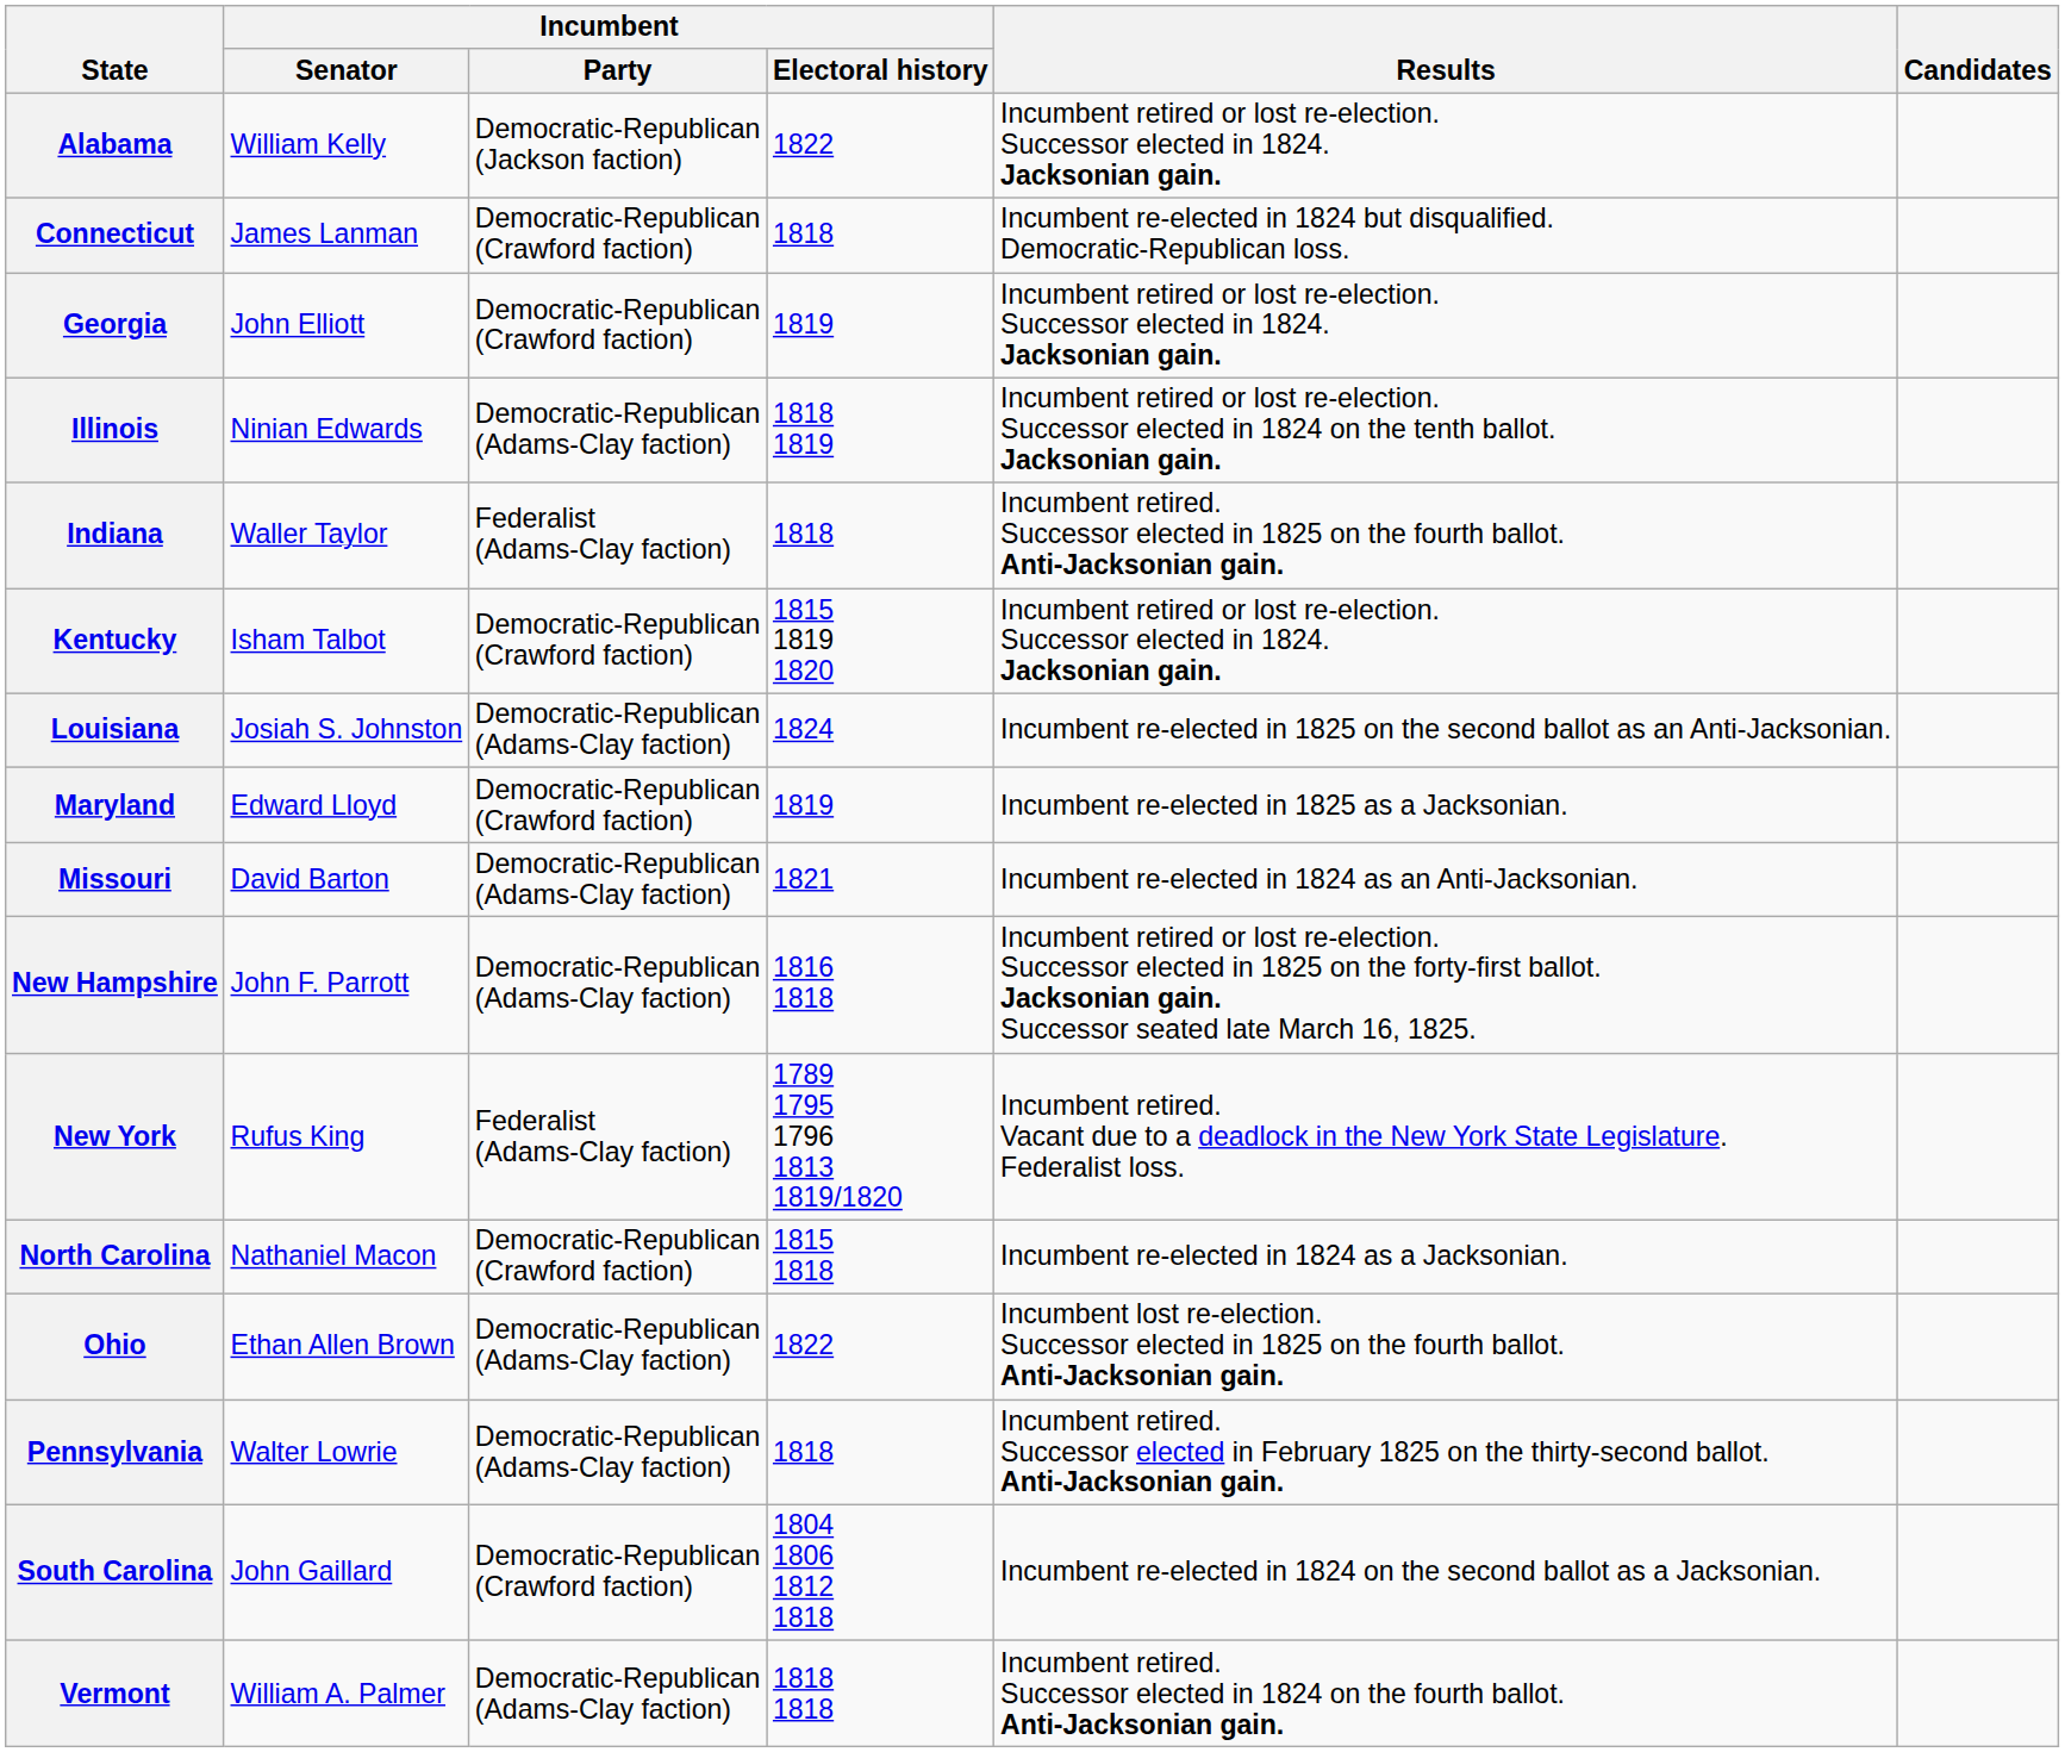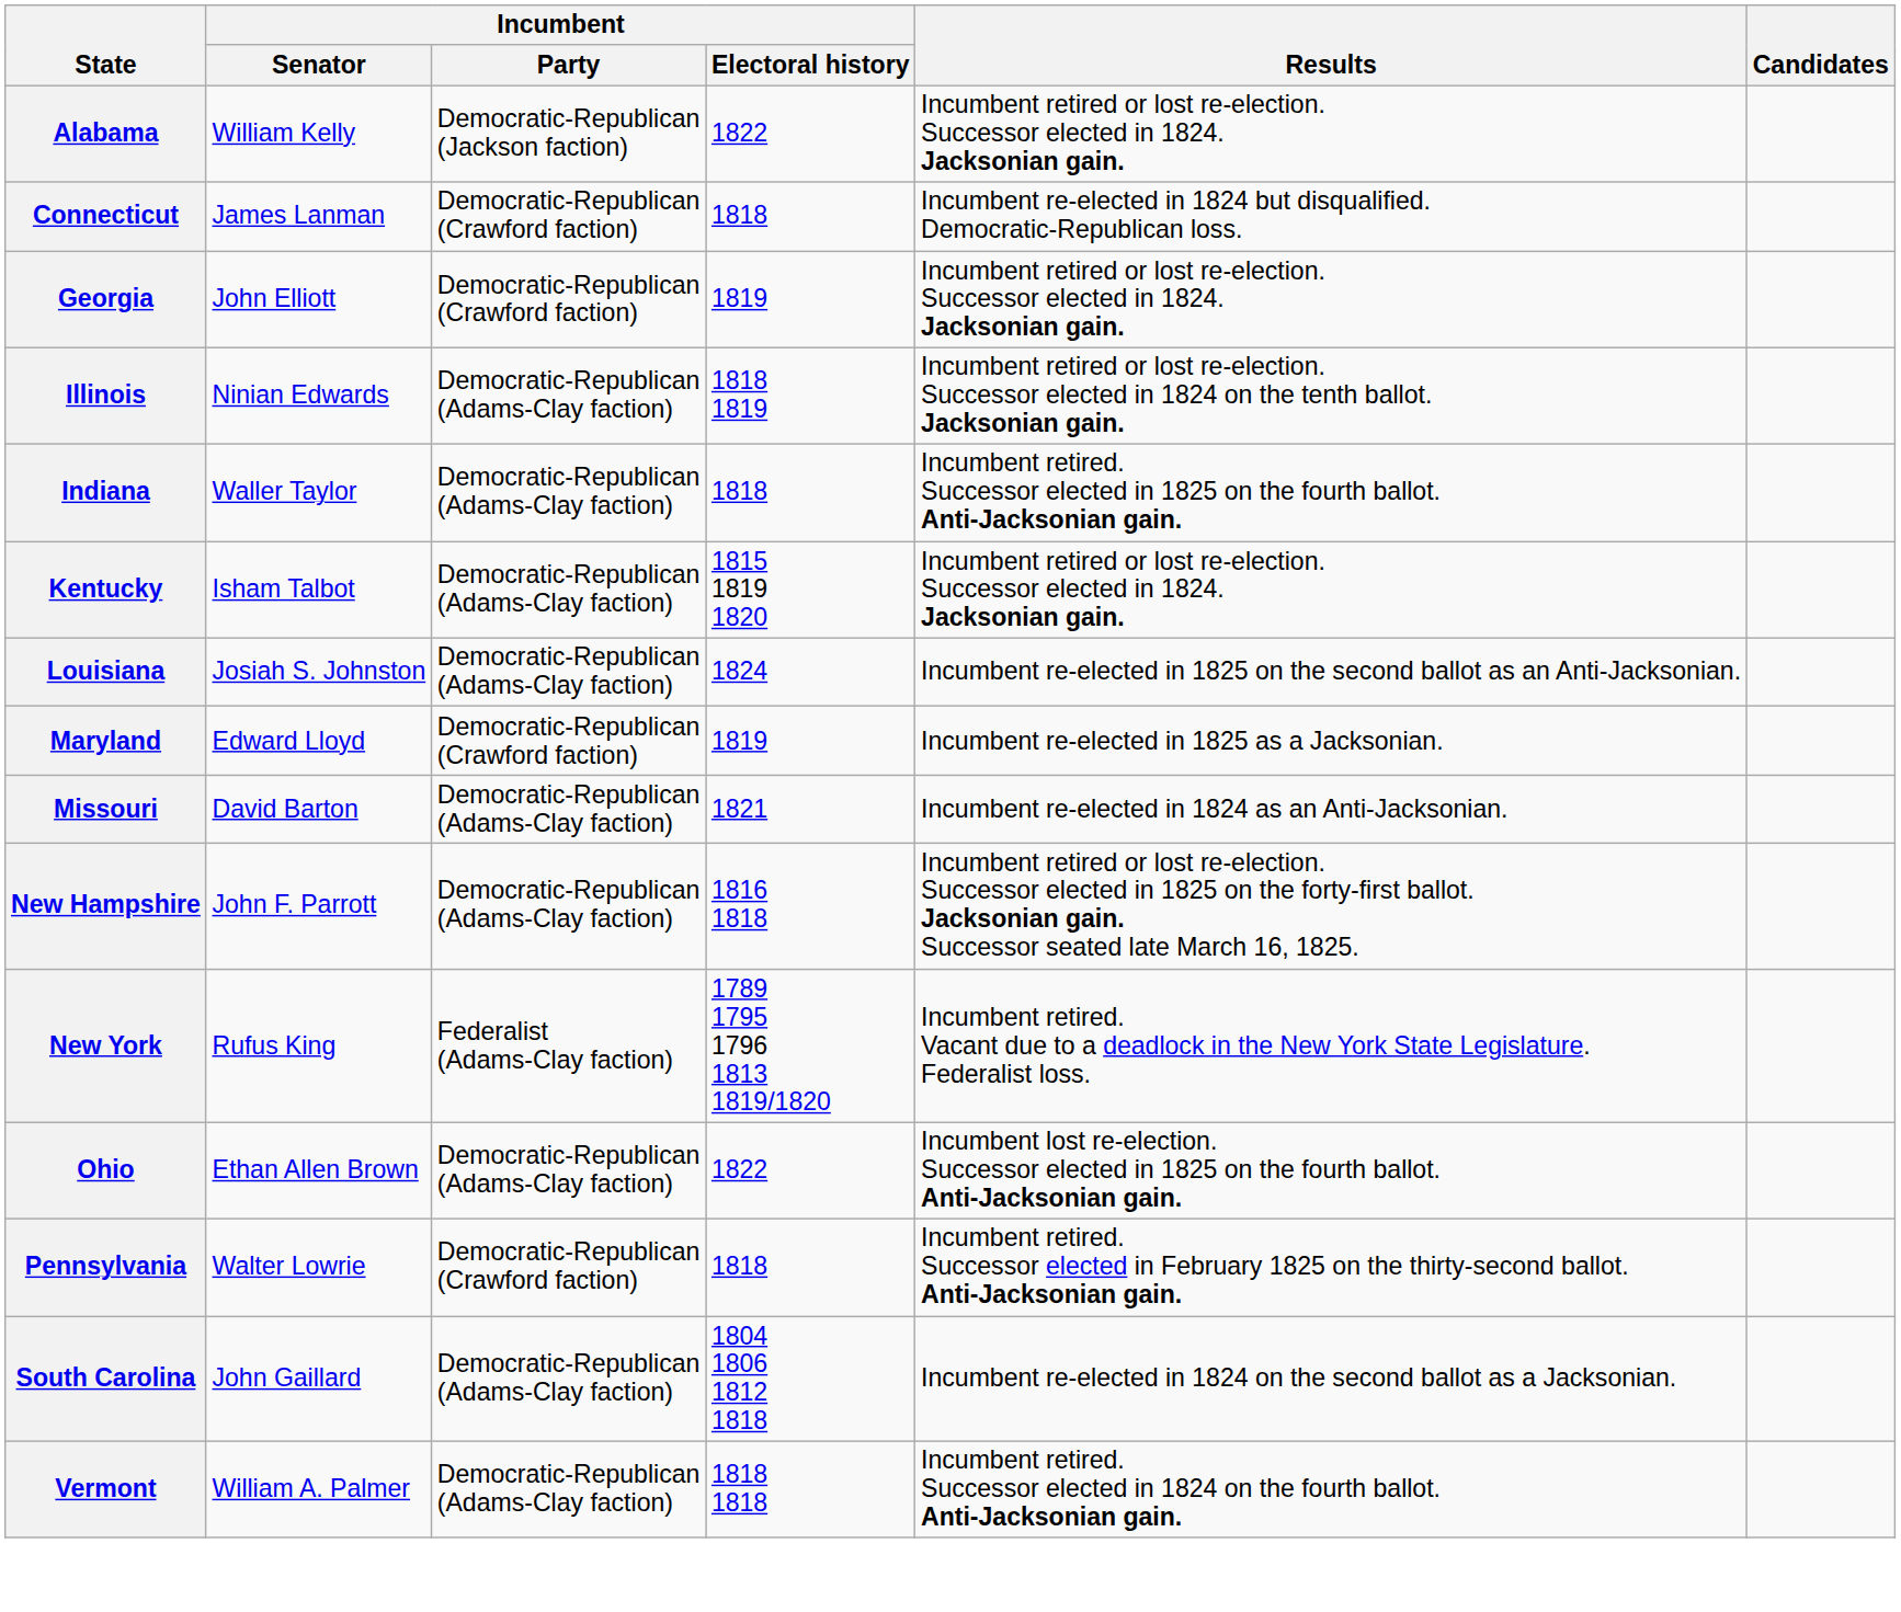Indiana | Incumbent / Party: Federalist (Adams-Clay faction) -> Democratic-Republican (Adams-Clay faction)
Kentucky | Incumbent / Party: Democratic-Republican (Crawford faction) -> Democratic-Republican (Adams-Clay faction)
- row: North Carolina | Nathaniel Macon | Democratic-Republican (Crawford faction) | 1815 1818 | Incumbent re-elected in 1824 as a Jacksonian.
Pennsylvania | Incumbent / Party: Democratic-Republican (Adams-Clay faction) -> Democratic-Republican (Crawford faction)
South Carolina | Incumbent / Party: Democratic-Republican (Crawford faction) -> Democratic-Republican (Adams-Clay faction)
